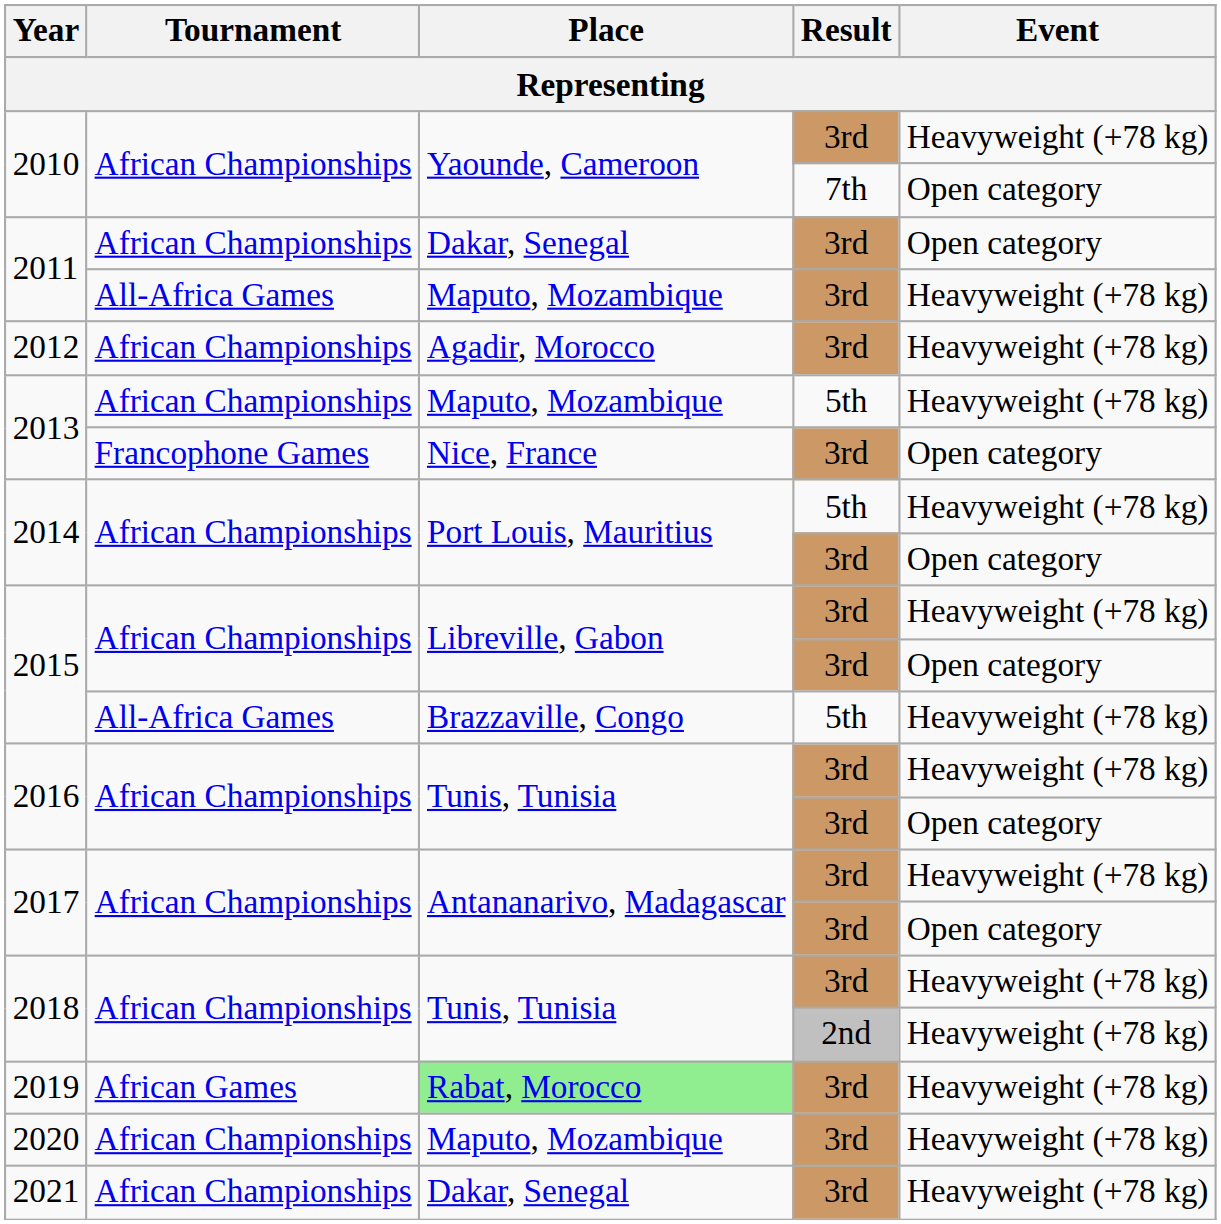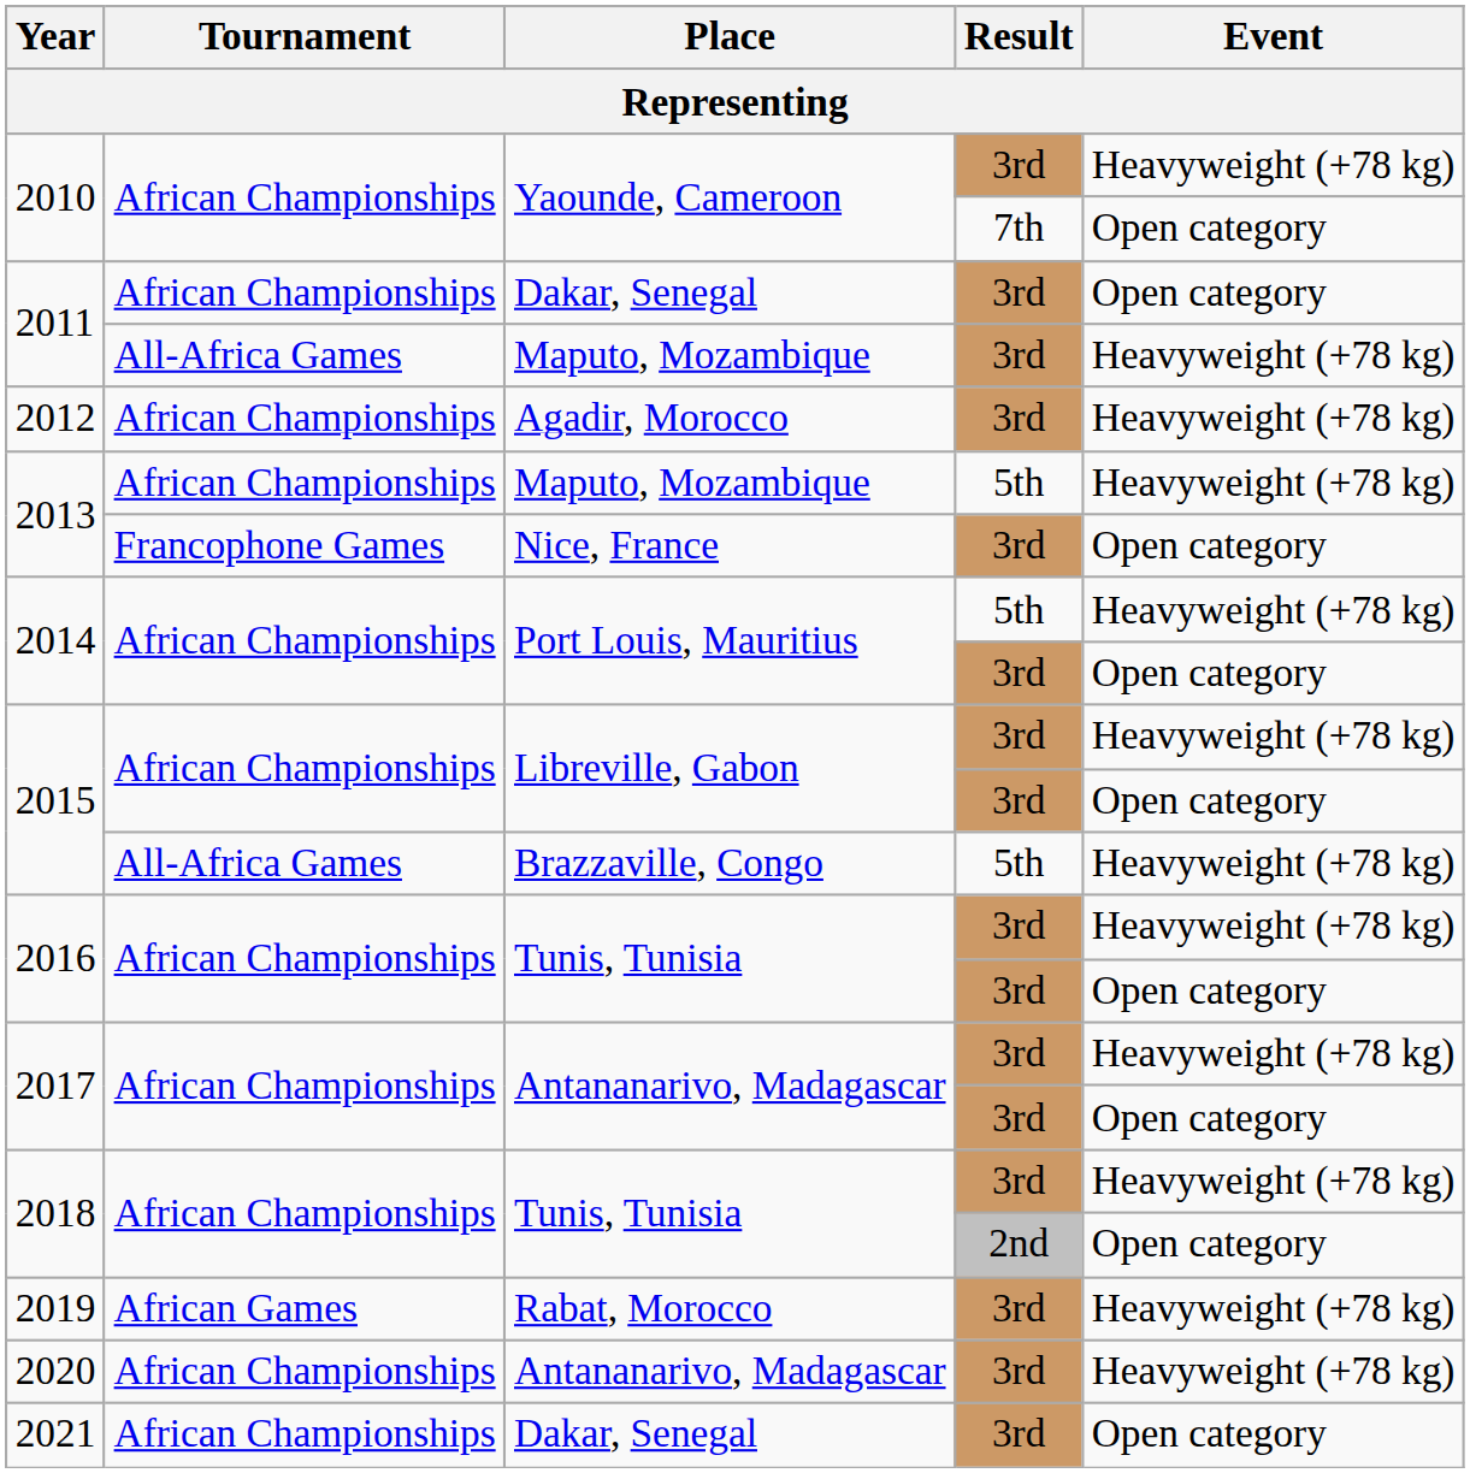2018 / 2nd | Event: Heavyweight (+78 kg) -> Open category
2019 | Place: lightgreen background -> no background
2020 | Place: Maputo, Mozambique -> Antananarivo, Madagascar
2021 | Event: Heavyweight (+78 kg) -> Open category
